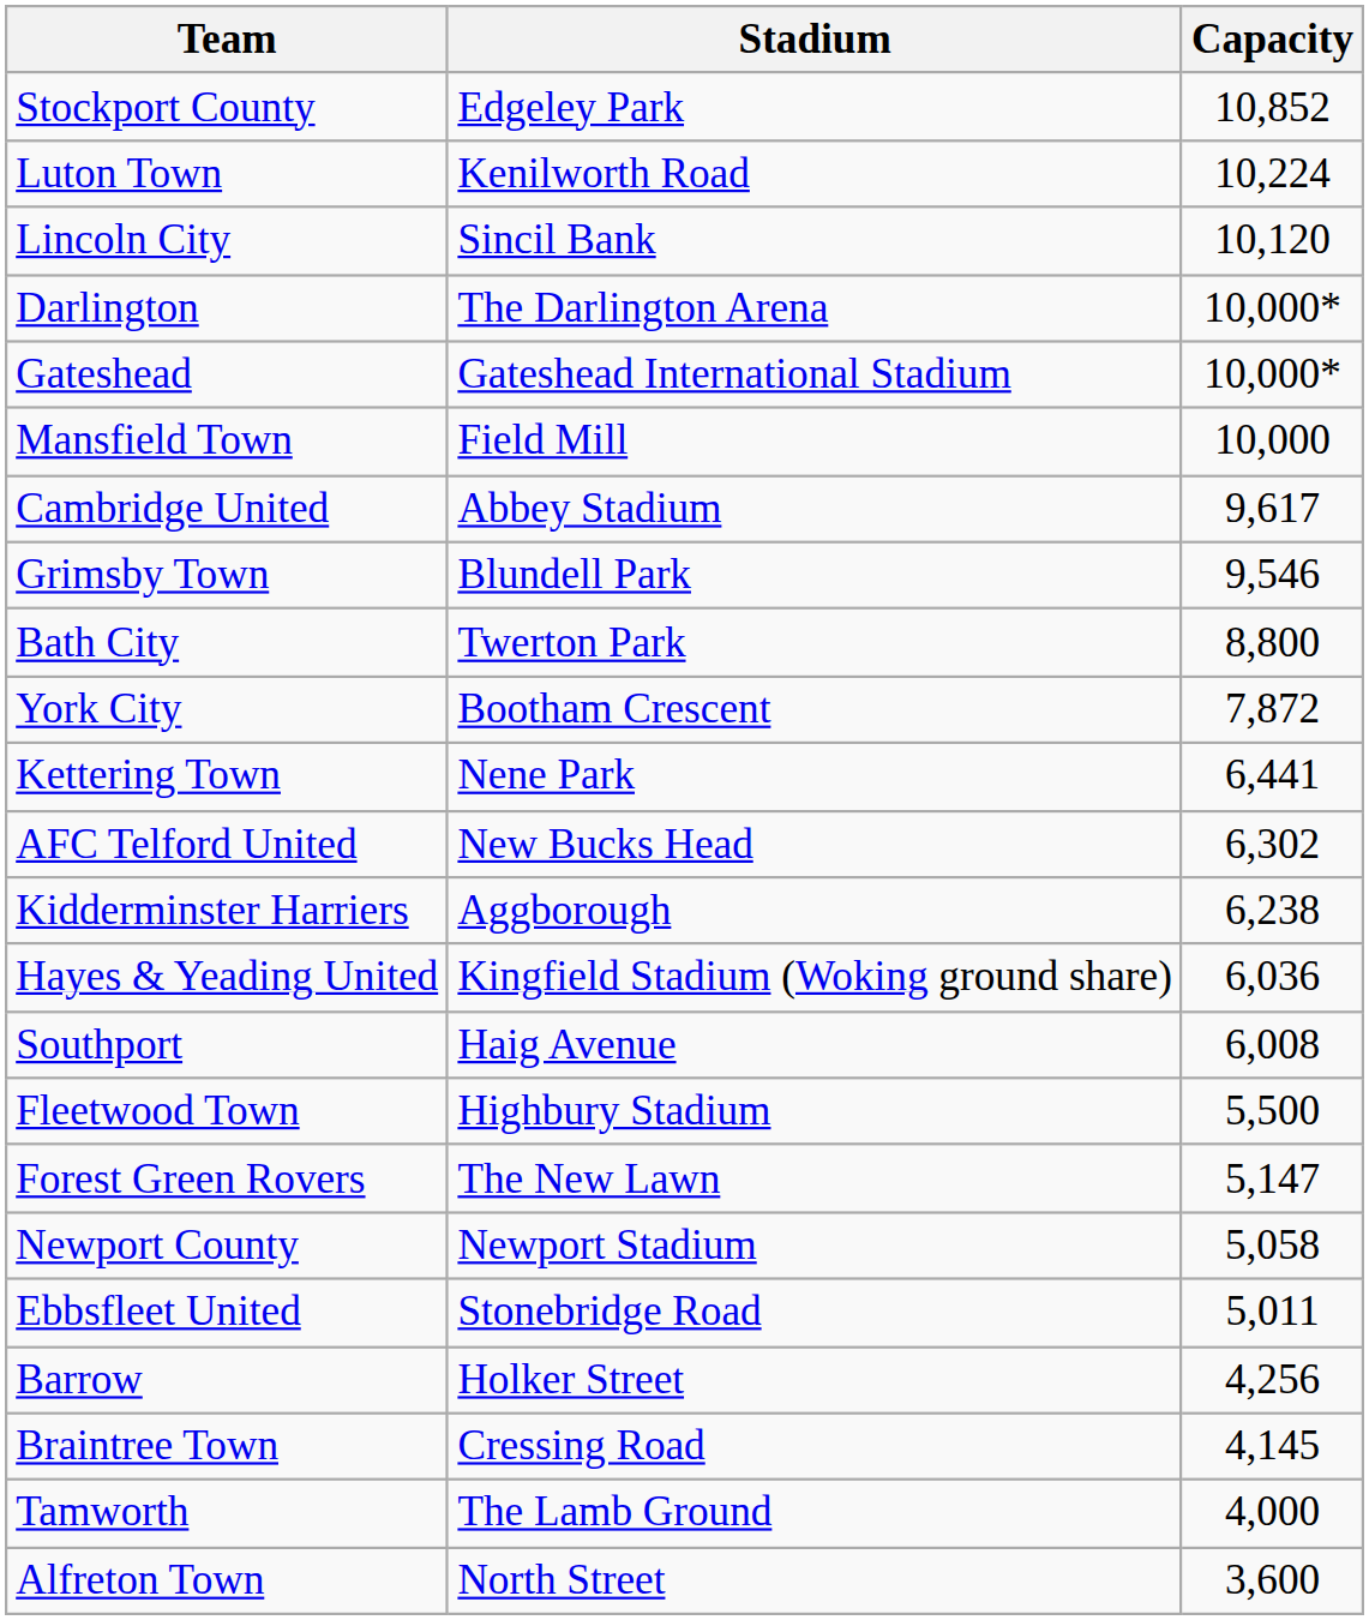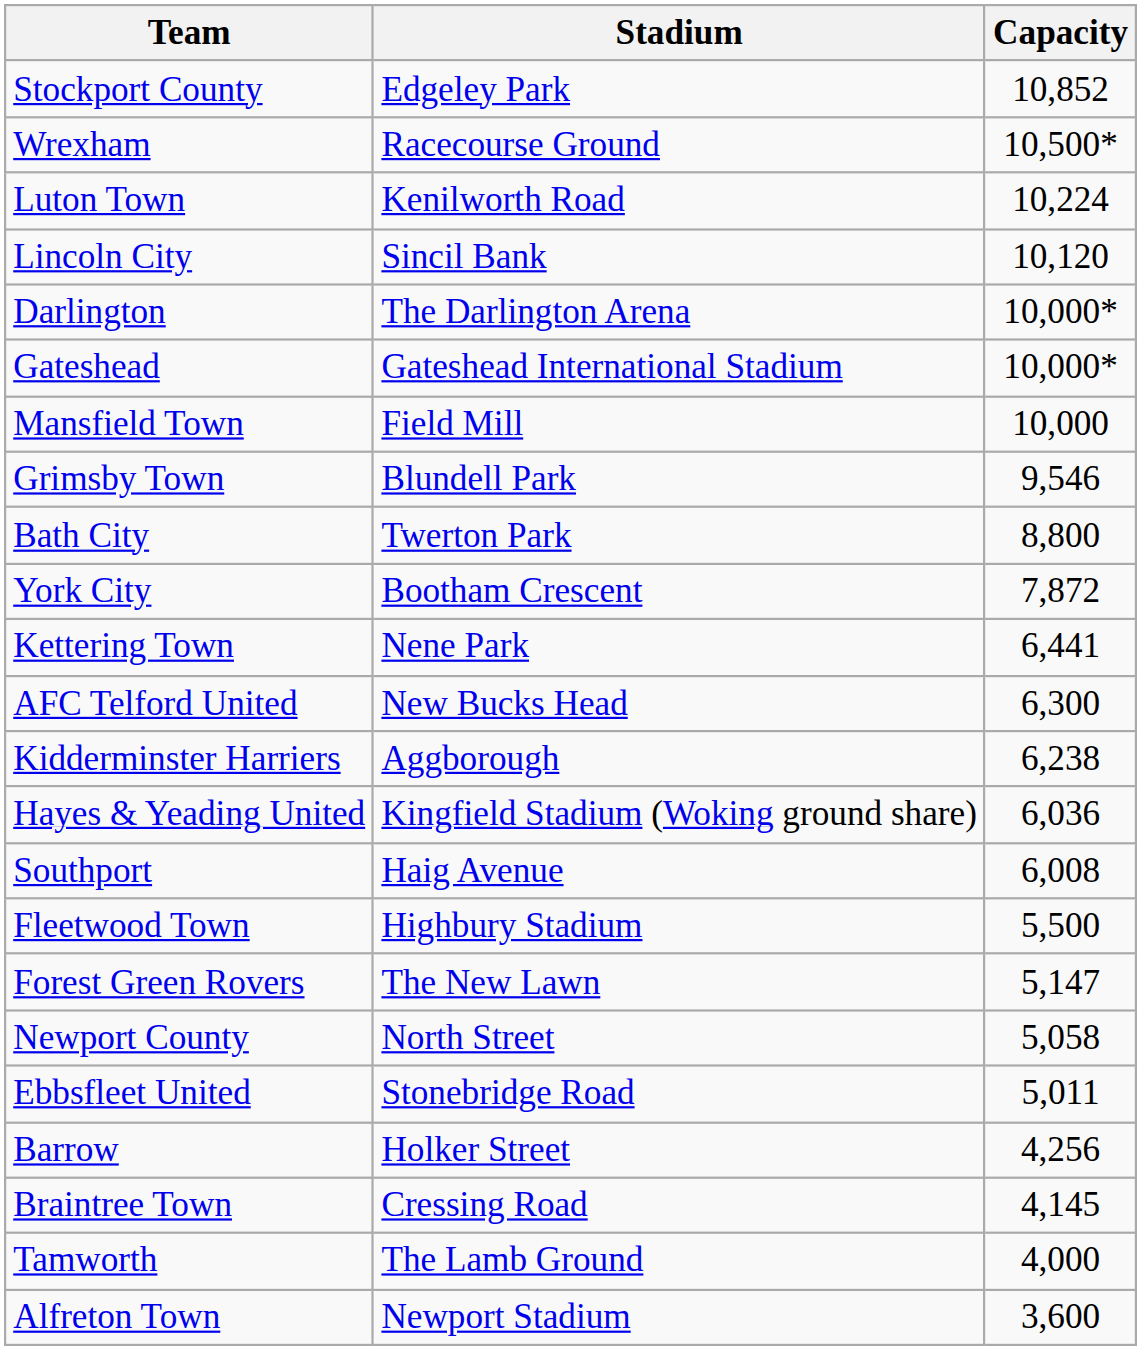+ row: Wrexham | Racecourse Ground | 10,500*
- row: Cambridge United | Abbey Stadium | 9,617
AFC Telford United | Capacity: 6,302 -> 6,300
Newport County | Stadium: Newport Stadium -> North Street
Alfreton Town | Stadium: North Street -> Newport Stadium
